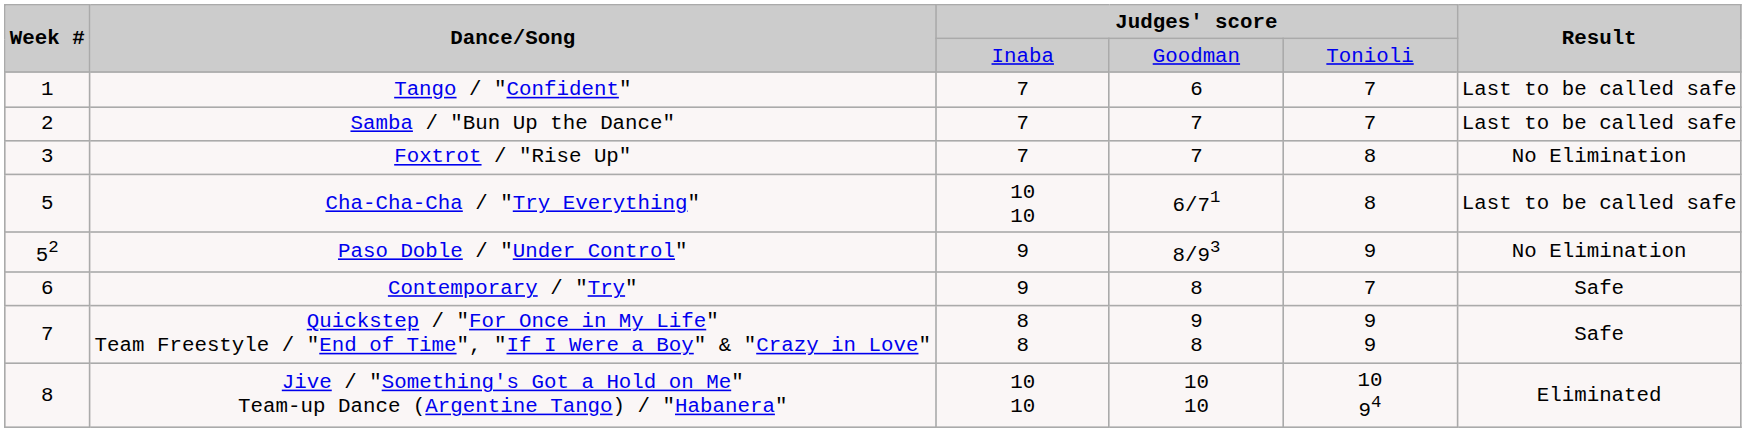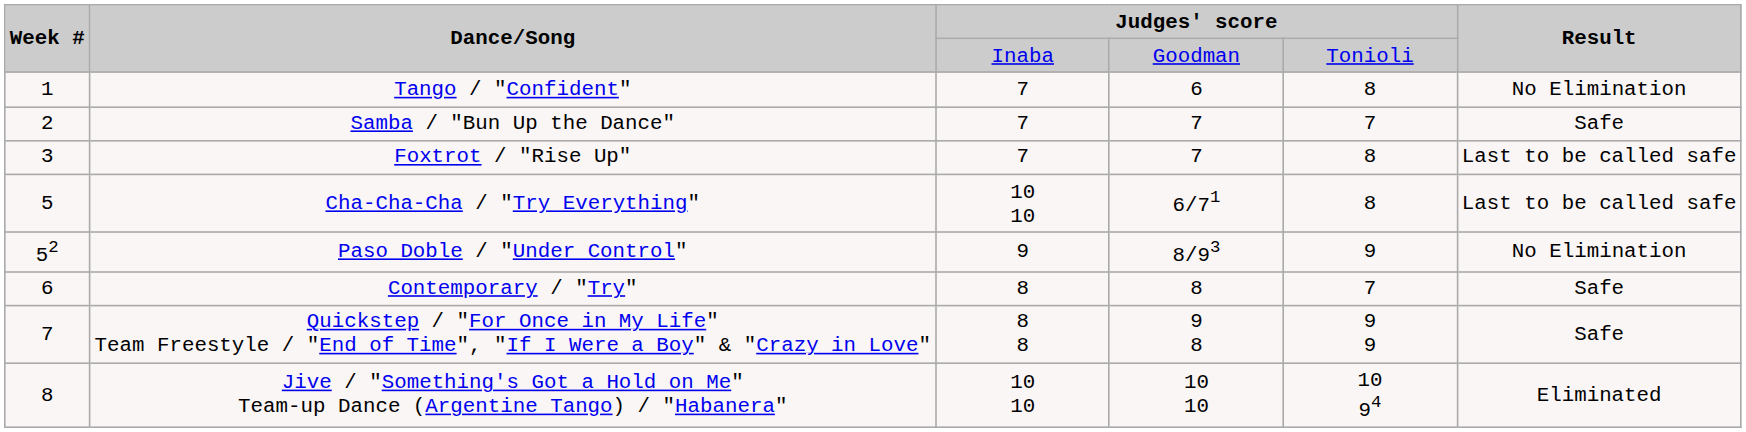Tango / "Confident" | column 5: 7 -> 8
Tango / "Confident" | Result: Last to be called safe -> No Elimination
Samba / "Bun Up the Dance" | Result: Last to be called safe -> Safe
Foxtrot / "Rise Up" | Result: No Elimination -> Last to be called safe
Contemporary / "Try" | column 3: 9 -> 8
